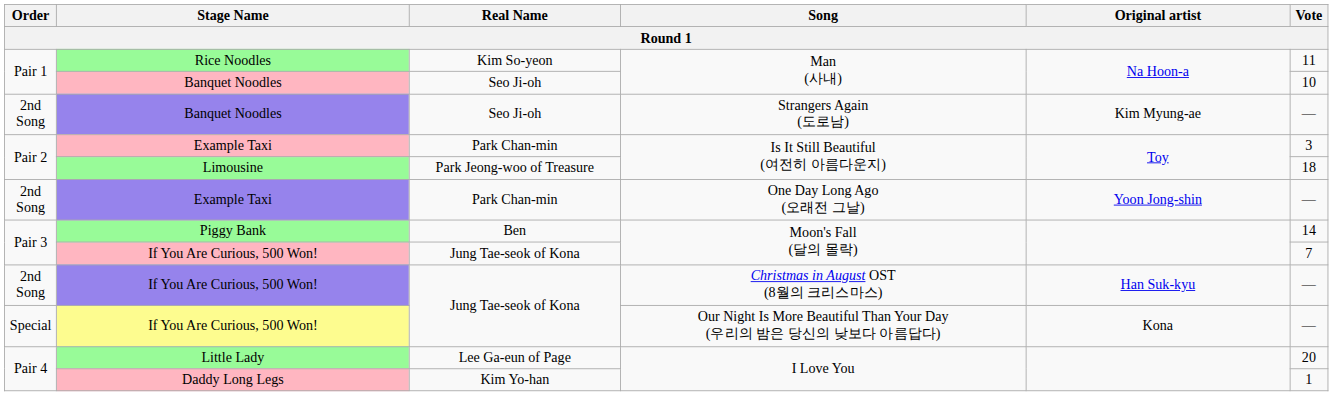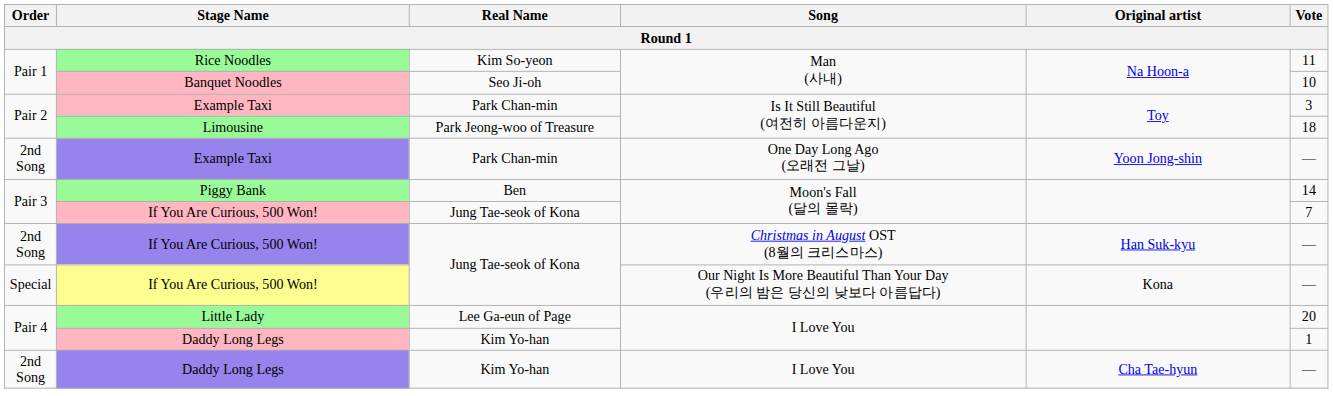- row: 2nd Song | Banquet Noodles | Seo Ji-oh | Strangers Again (도로남) | Kim Myung-ae | —
+ row: 2nd Song | Daddy Long Legs | Kim Yo-han | I Love You | Cha Tae-hyun | —
